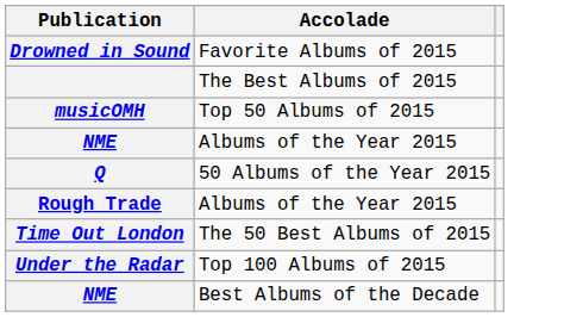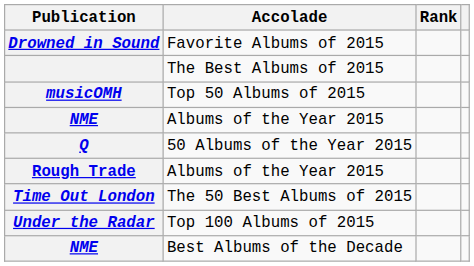+ column: Rank
